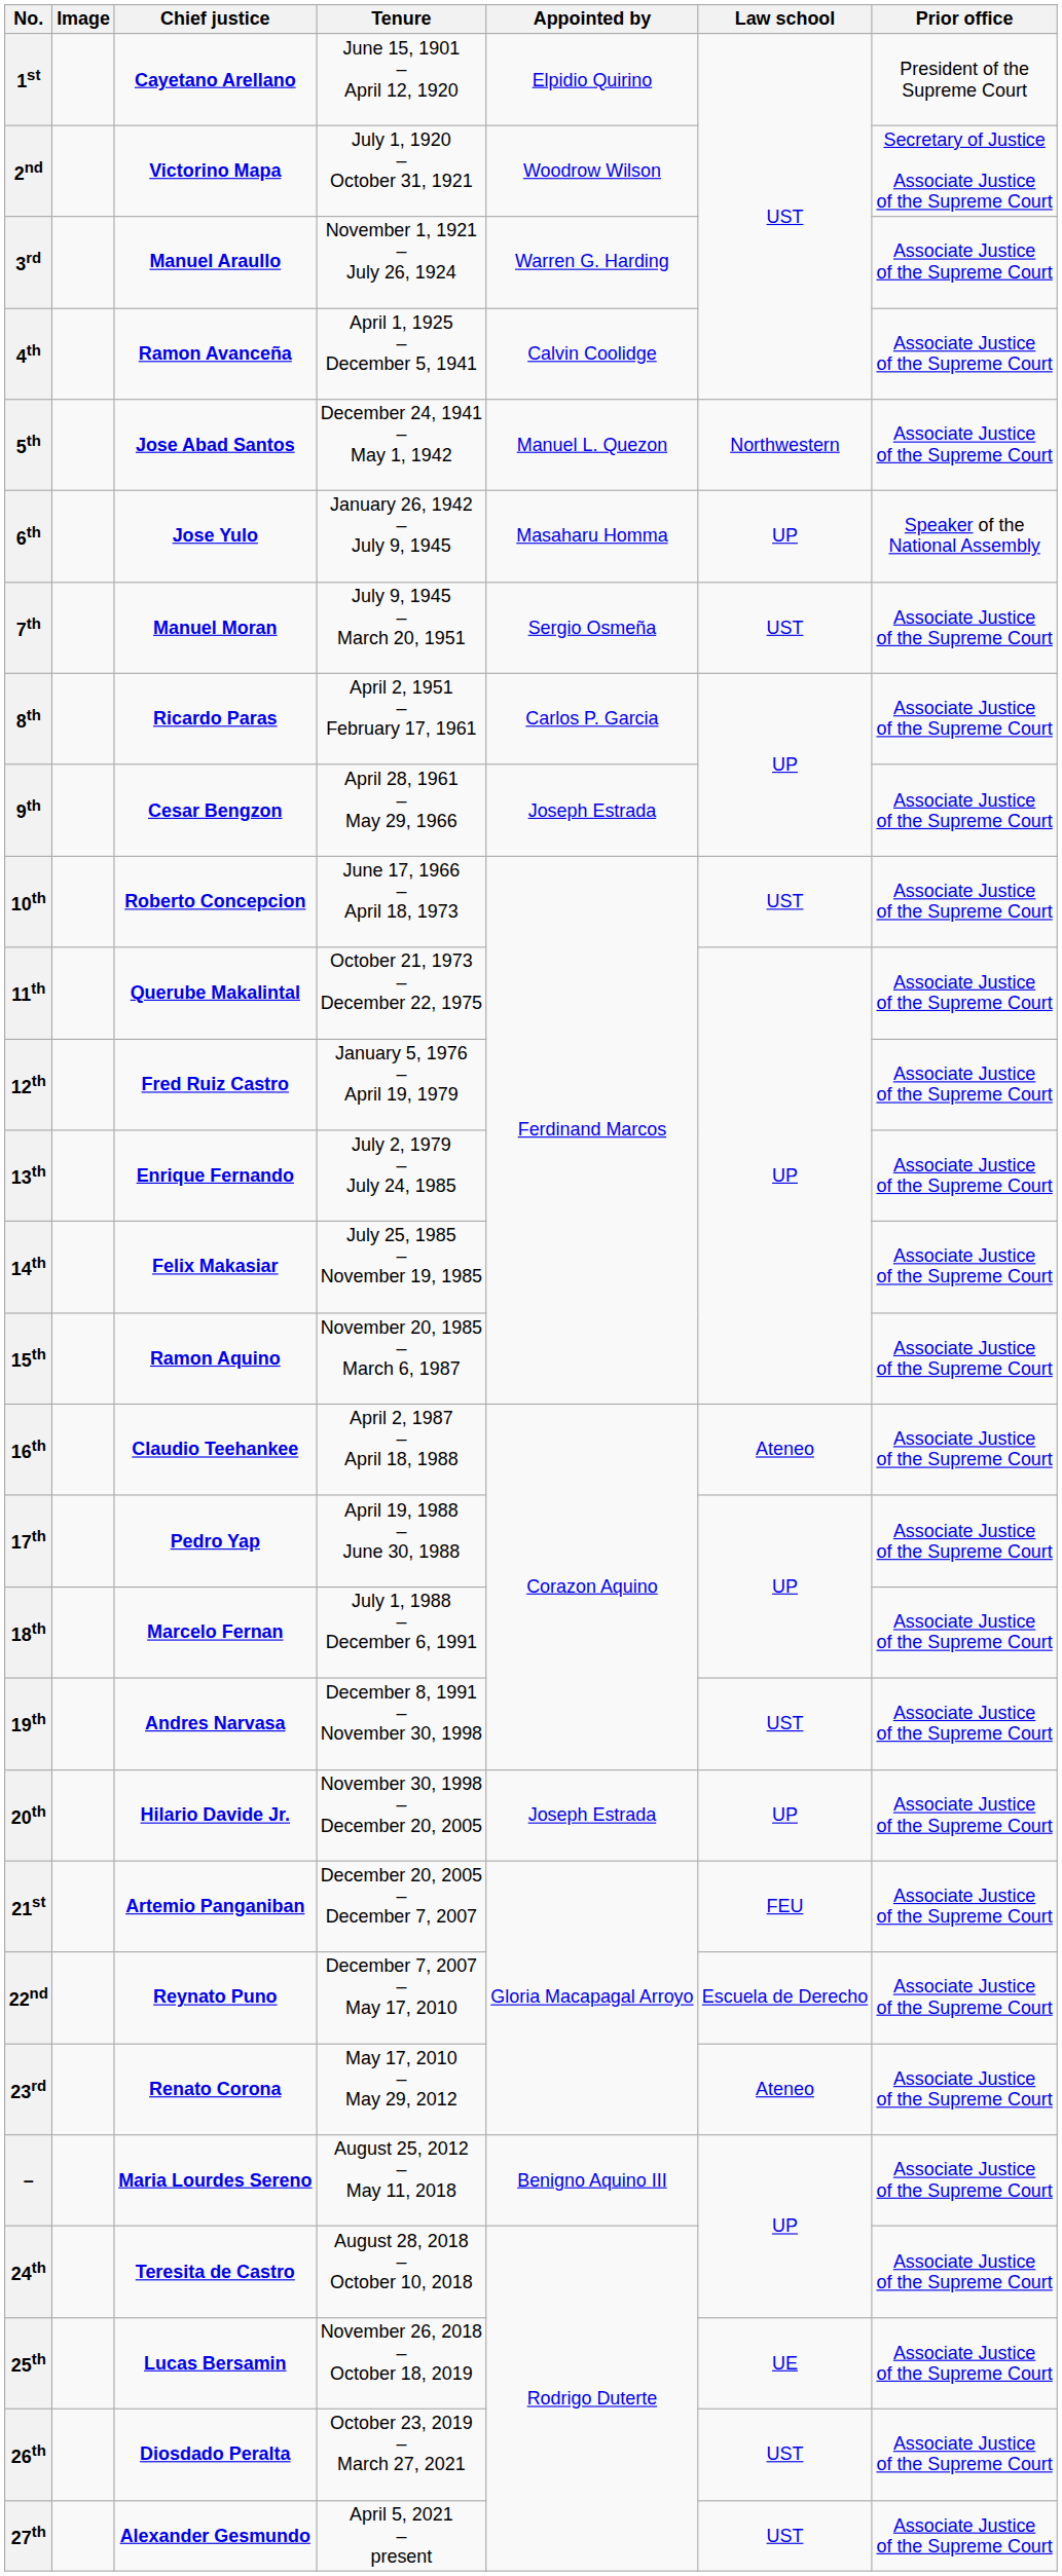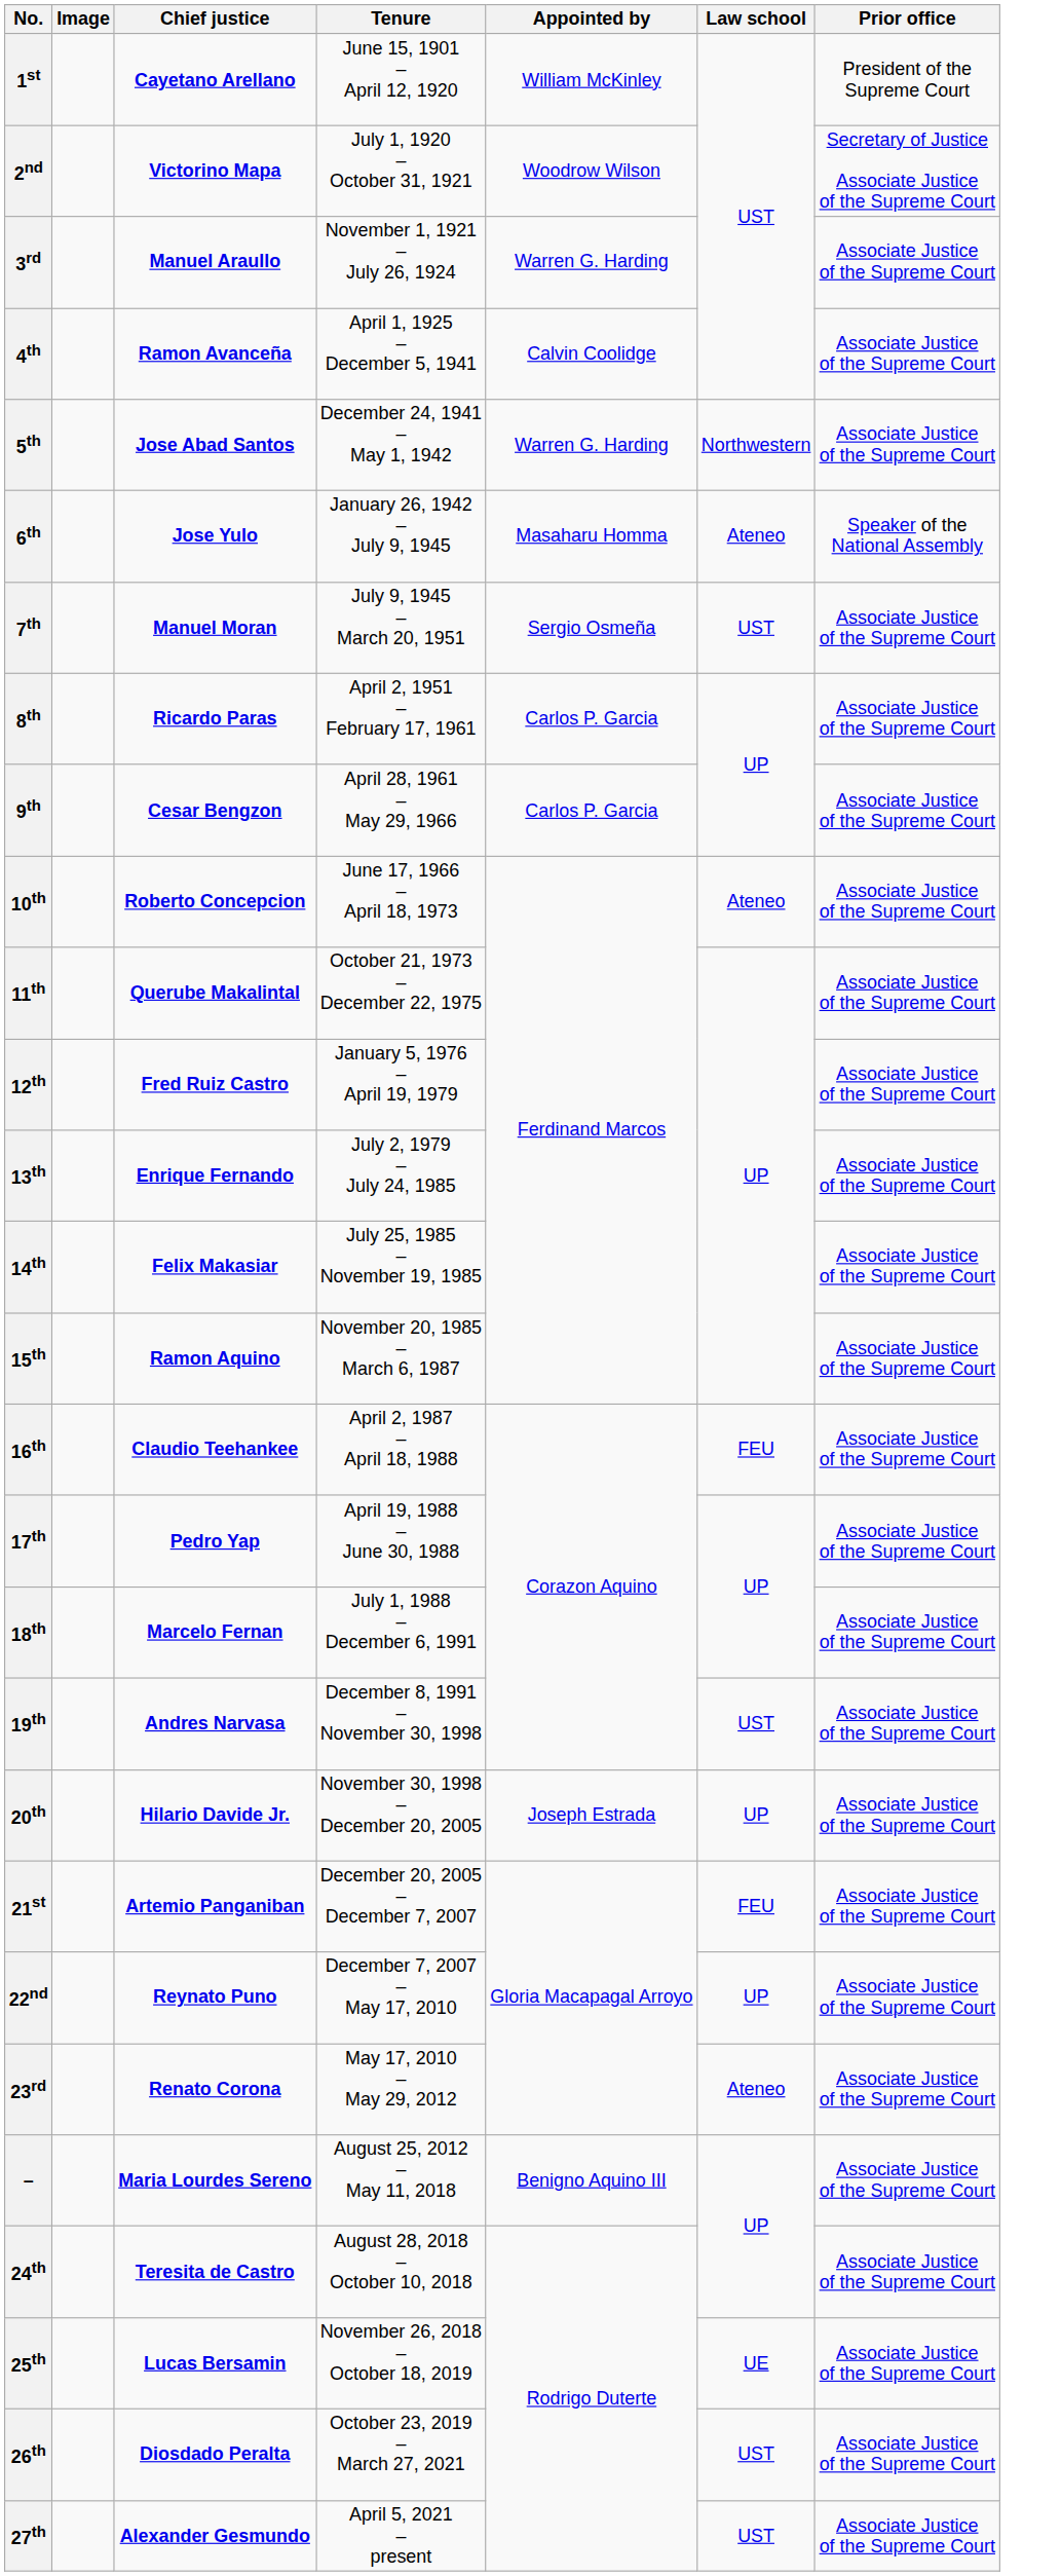1st | Appointed by: Elpidio Quirino -> William McKinley
5th | Appointed by: Manuel L. Quezon -> Warren G. Harding
6th | Law school: UP -> Ateneo
9th | Appointed by: Joseph Estrada -> Carlos P. Garcia
10th | Law school: UST -> Ateneo
16th | Law school: Ateneo -> FEU
22nd | Law school: Escuela de Derecho -> UP
